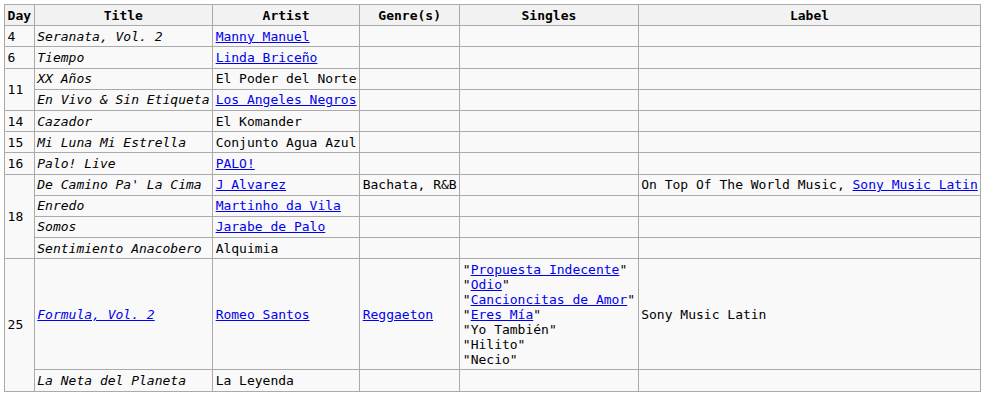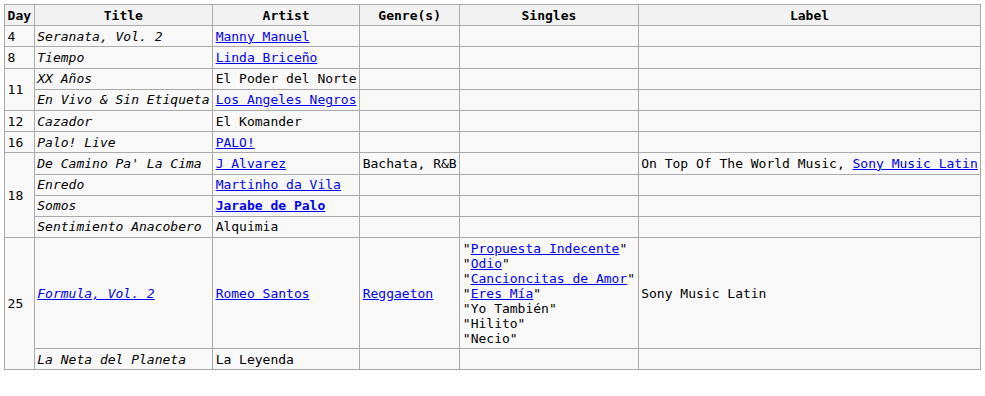Tiempo | Day: 6 -> 8
Cazador | Day: 14 -> 12
- row: 15 | Mi Luna Mi Estrella | Conjunto Agua Azul
Somos | Artist: normal -> bold
